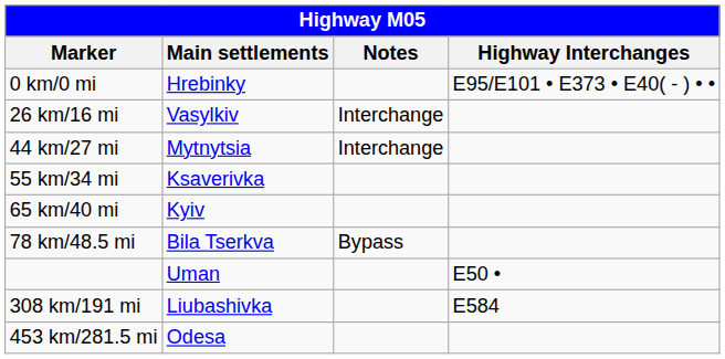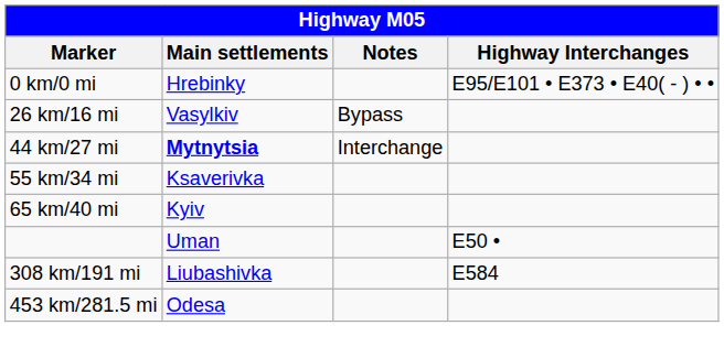26 km/16 mi | Notes: Interchange -> Bypass
44 km/27 mi | Main settlements: normal -> bold
- row: 78 km/48.5 mi | Bila Tserkva | Bypass
